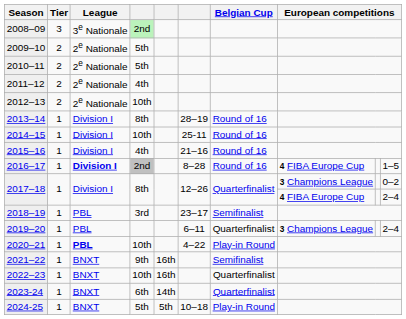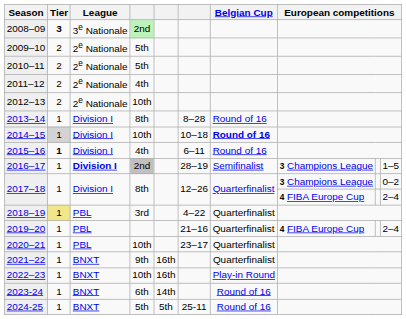2008–09 | Tier: normal -> bold
2013–14 | column 6: 28–19 -> 8–28
2014–15 | Tier: no background -> lightgrey background
2014–15 | column 6: 25-11 -> 10–18
2014–15 | Belgian Cup: normal -> bold
2015–16 | Tier: normal -> bold
2015–16 | column 6: 21–16 -> 6–11
2016–17 | column 6: 8–28 -> 28–19
2016–17 | Belgian Cup: Round of 16 -> Semifinalist
2016–17 | column 8: 4 FIBA Europe Cup -> 3 Champions League
2018–19 | Tier: no background -> khaki background
2018–19 | column 6: 23–17 -> 4–22
2018–19 | Belgian Cup: Semifinalist -> Quarterfinalist
2019–20 | column 6: 6–11 -> 21–16
2019–20 | column 8: 3 Champions League -> 4 FIBA Europe Cup
2020–21 | League: bold -> normal
2020–21 | column 6: 4–22 -> 23–17
2020–21 | Belgian Cup: Play-in Round -> Quarterfinalist
2021–22 | Belgian Cup: Semifinalist -> Quarterfinalist
2022–23 | Belgian Cup: Quarterfinalist -> Play-in Round
2023-24 | Belgian Cup: Quarterfinalist -> Round of 16
2024-25 | column 6: 10–18 -> 25-11
2024-25 | Belgian Cup: Play-in Round -> Round of 16
